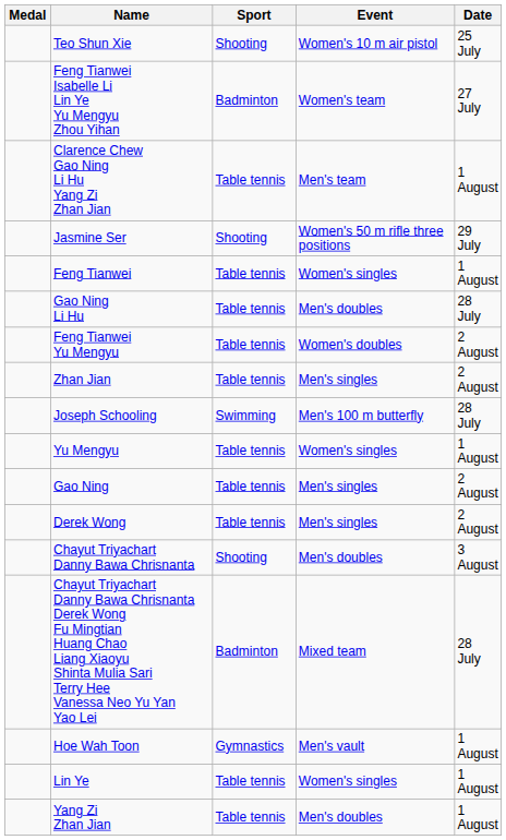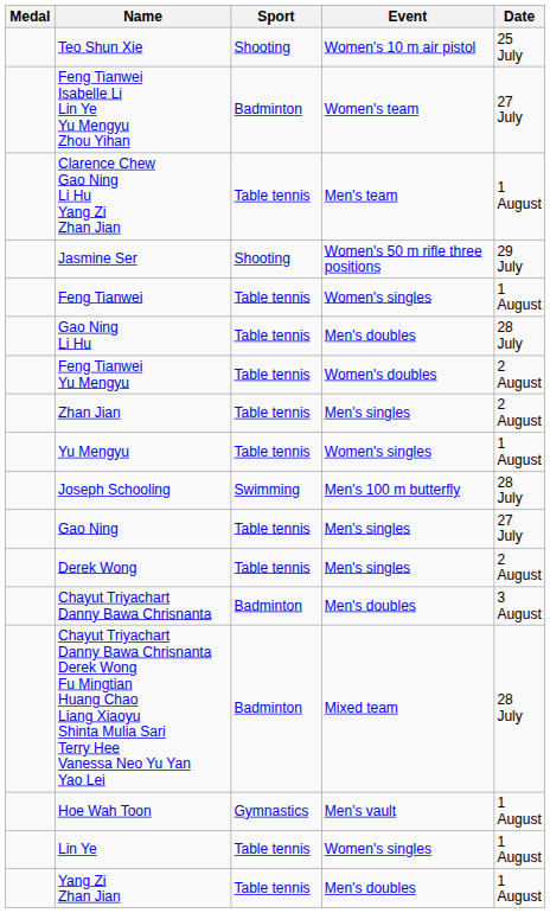rows swapped: Joseph Schooling <-> Yu Mengyu
Gao Ning | Date: 2 August -> 27 July
Chayut Triyachart Danny Bawa Chrisnanta | Sport: Shooting -> Badminton
